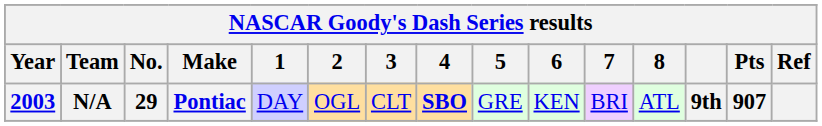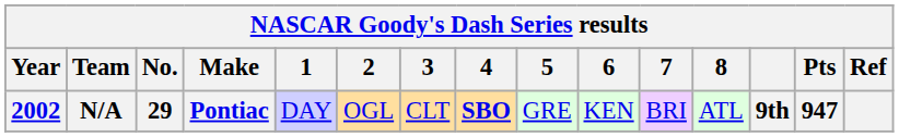N/A | Year: 2003 -> 2002
N/A | Pts: 907 -> 947
